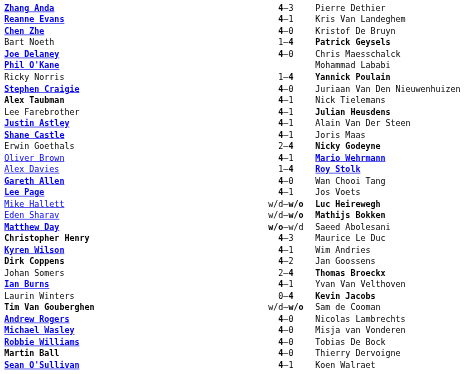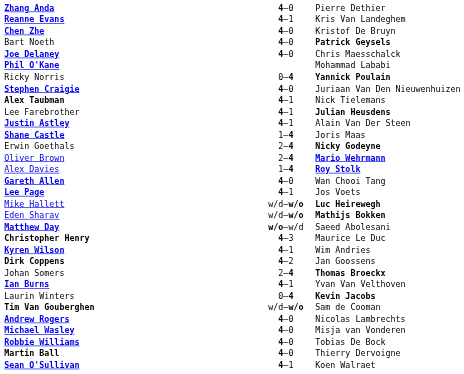Zhang Anda | column 2: 4–3 -> 4–0
Bart Noeth | column 2: 1–4 -> 4–0
Ricky Norris | column 2: 1–4 -> 0–4
Shane Castle | column 2: 4–1 -> 1–4
Oliver Brown | column 2: 4–1 -> 2–4
